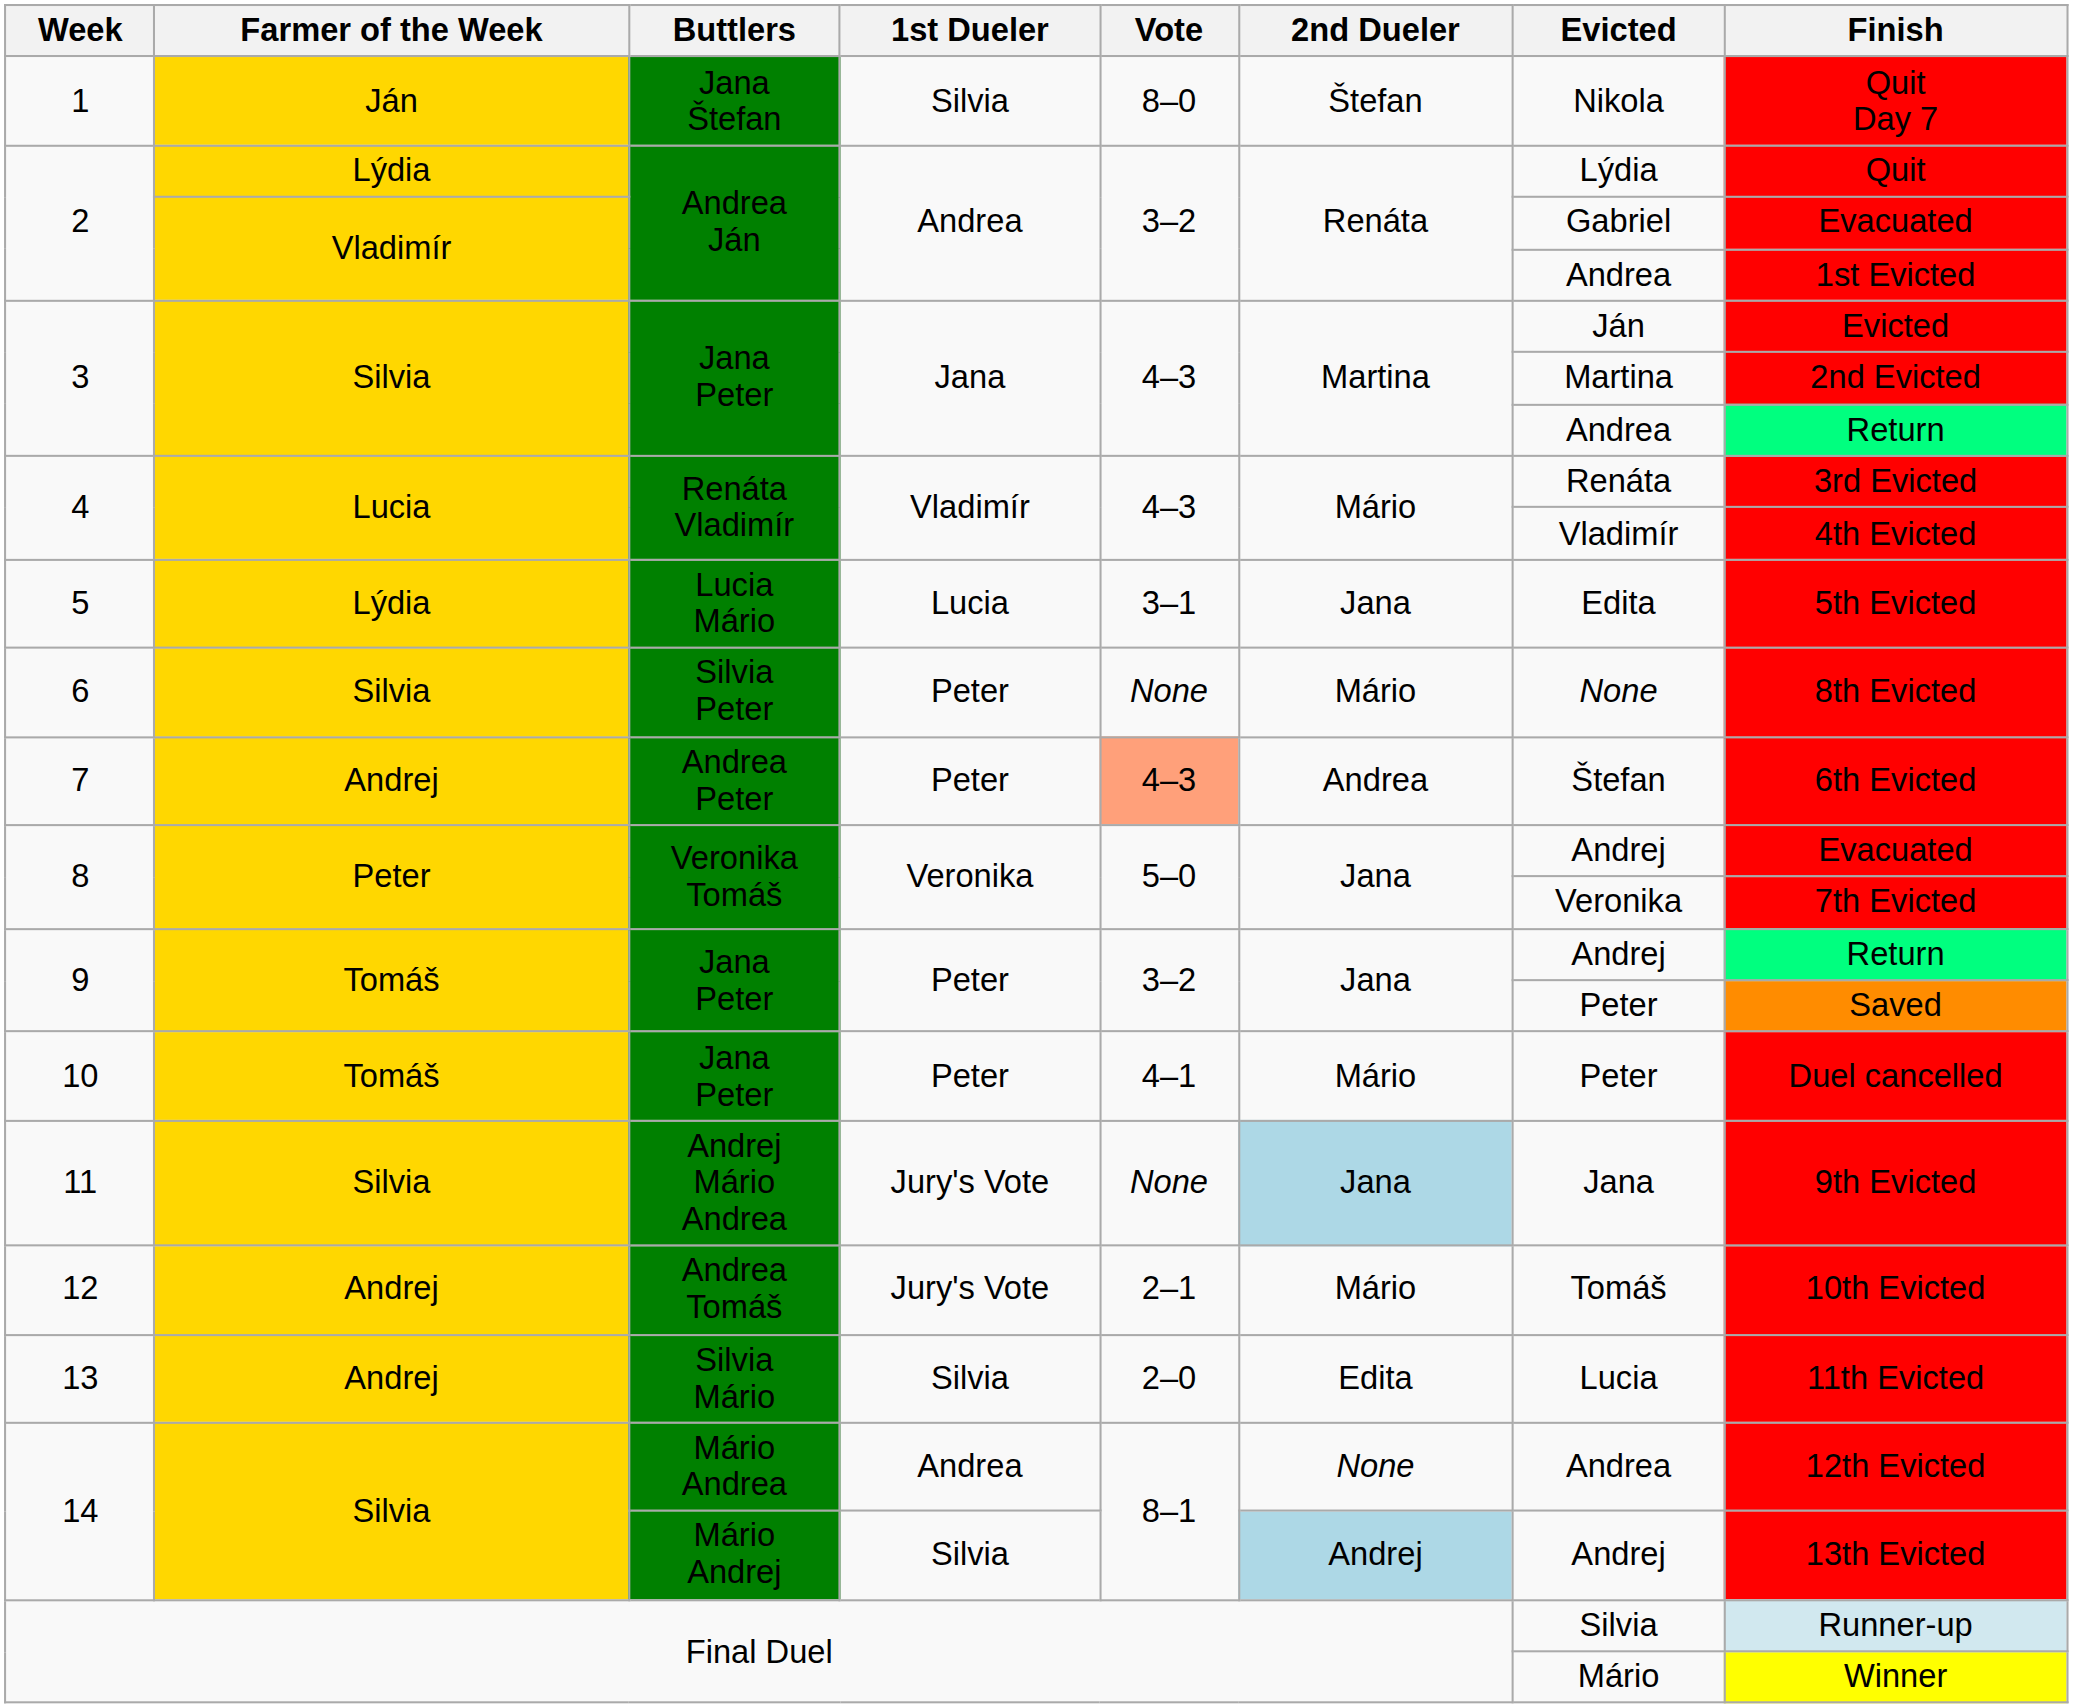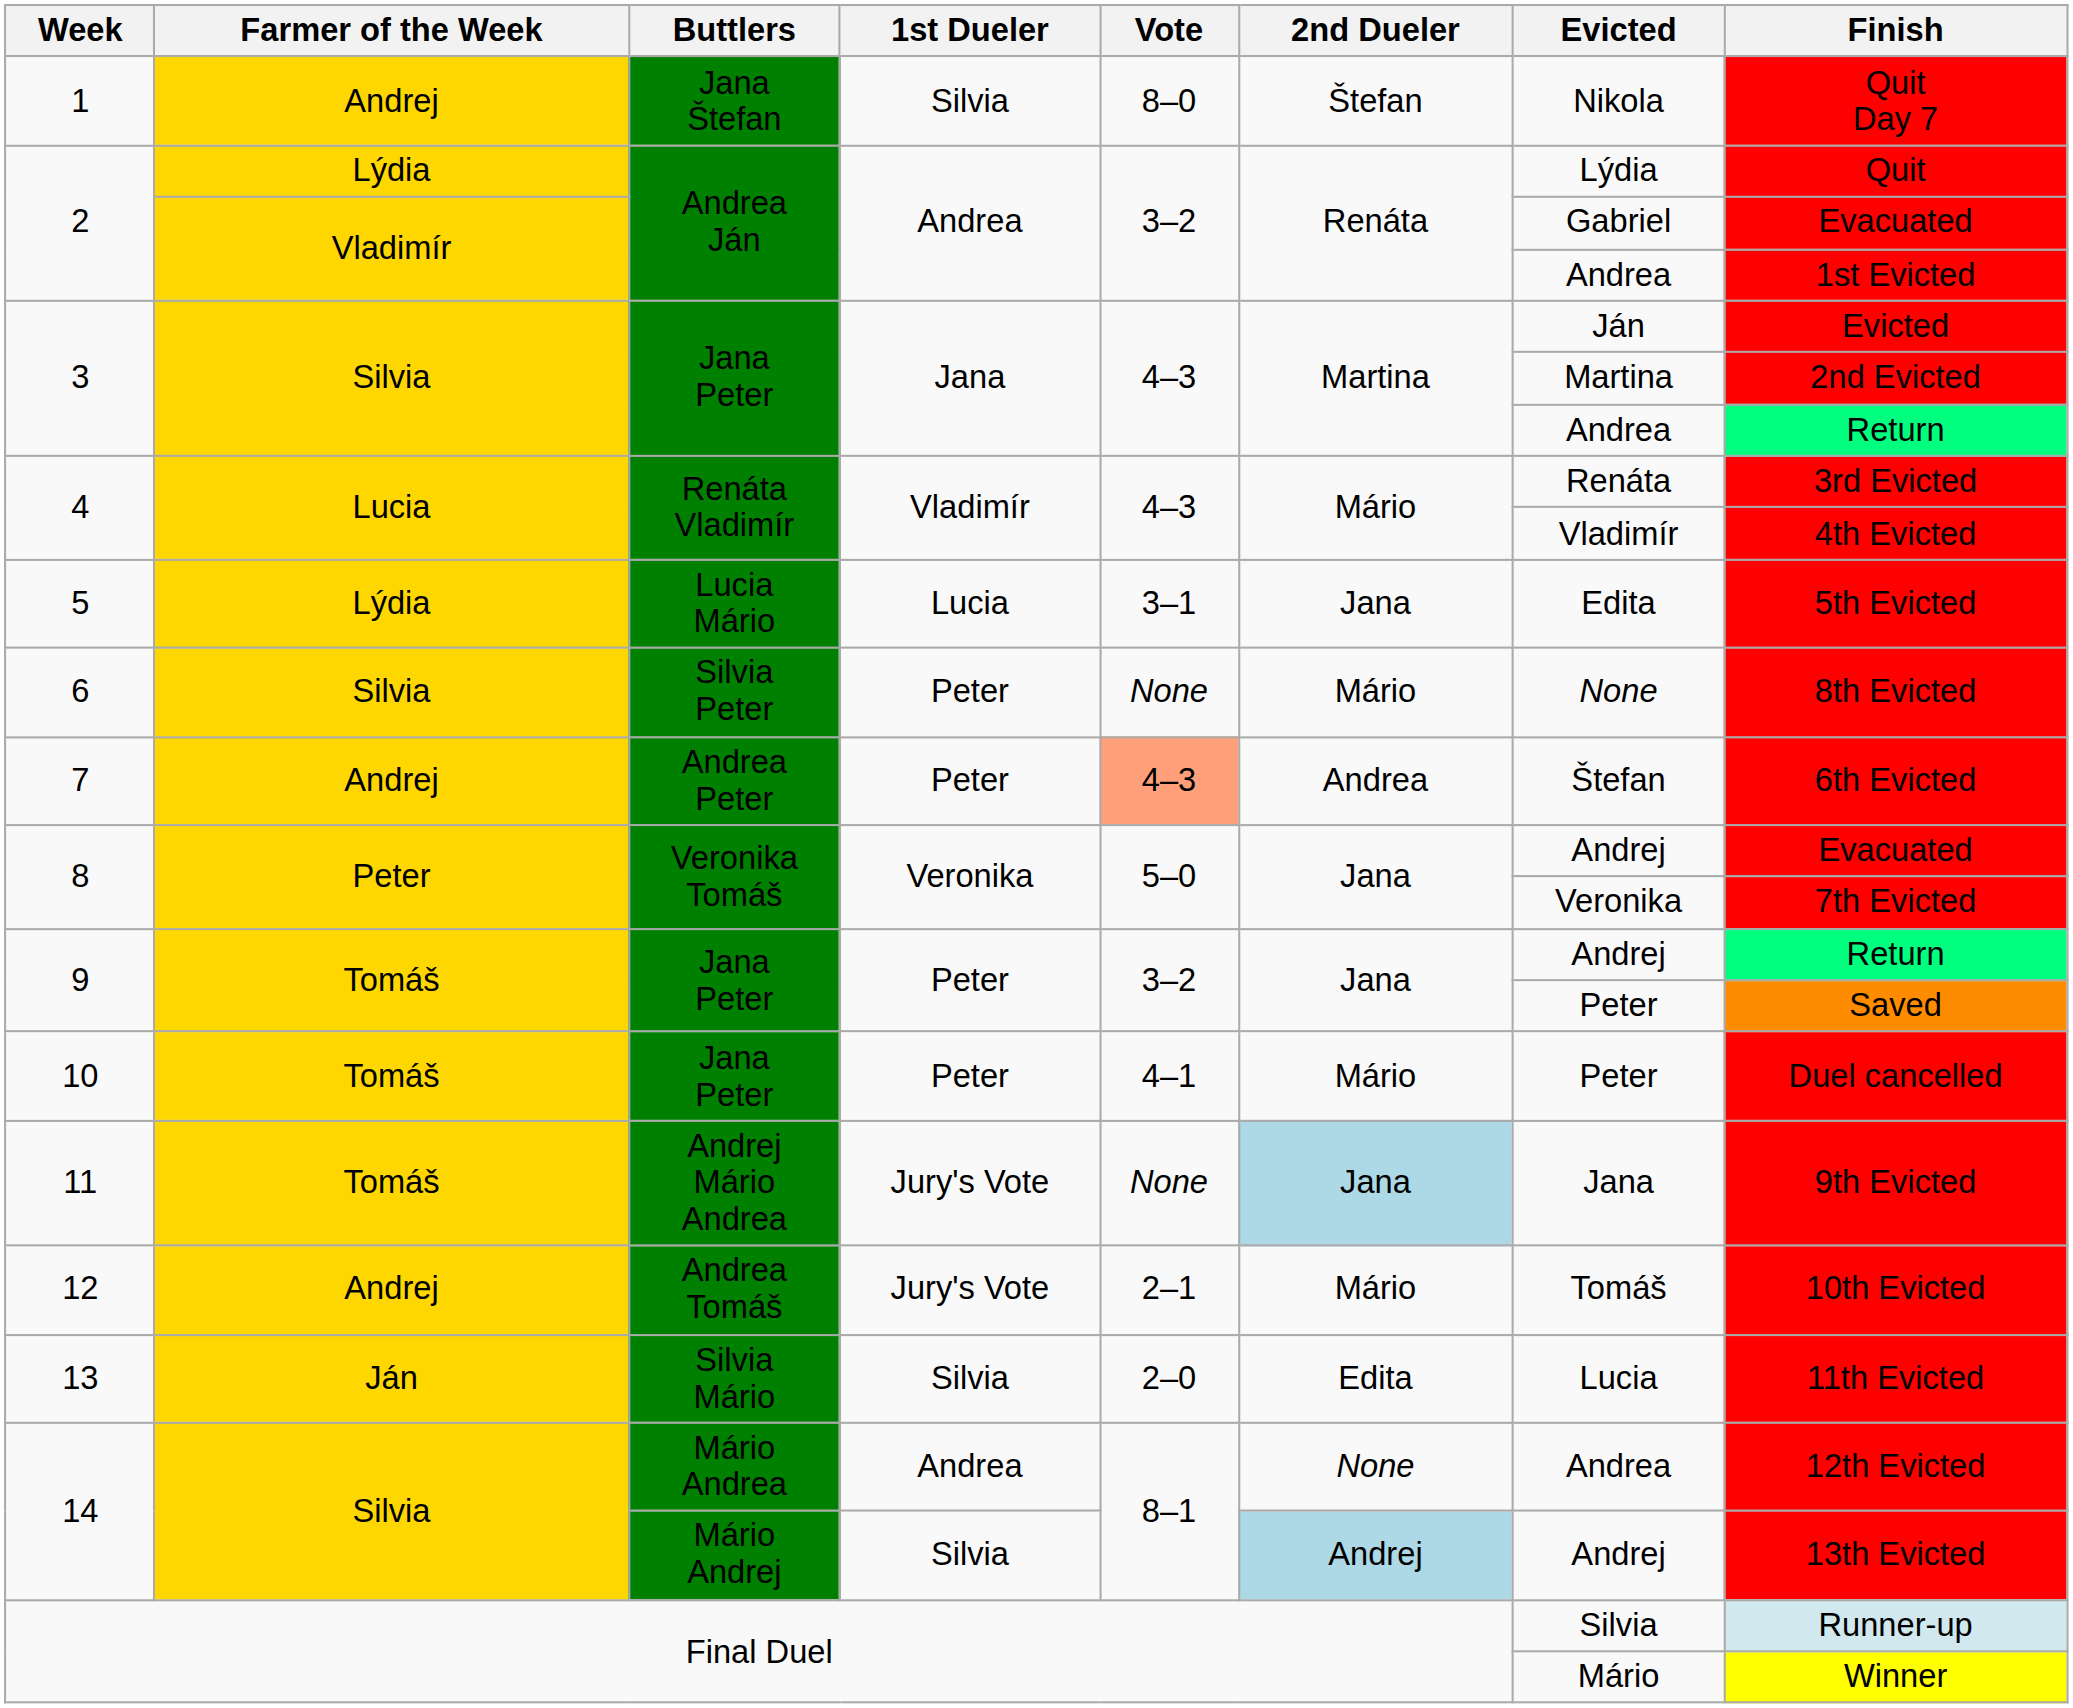1 | Farmer of the Week: Ján -> Andrej
11 | Farmer of the Week: Silvia -> Tomáš
13 | Farmer of the Week: Andrej -> Ján
